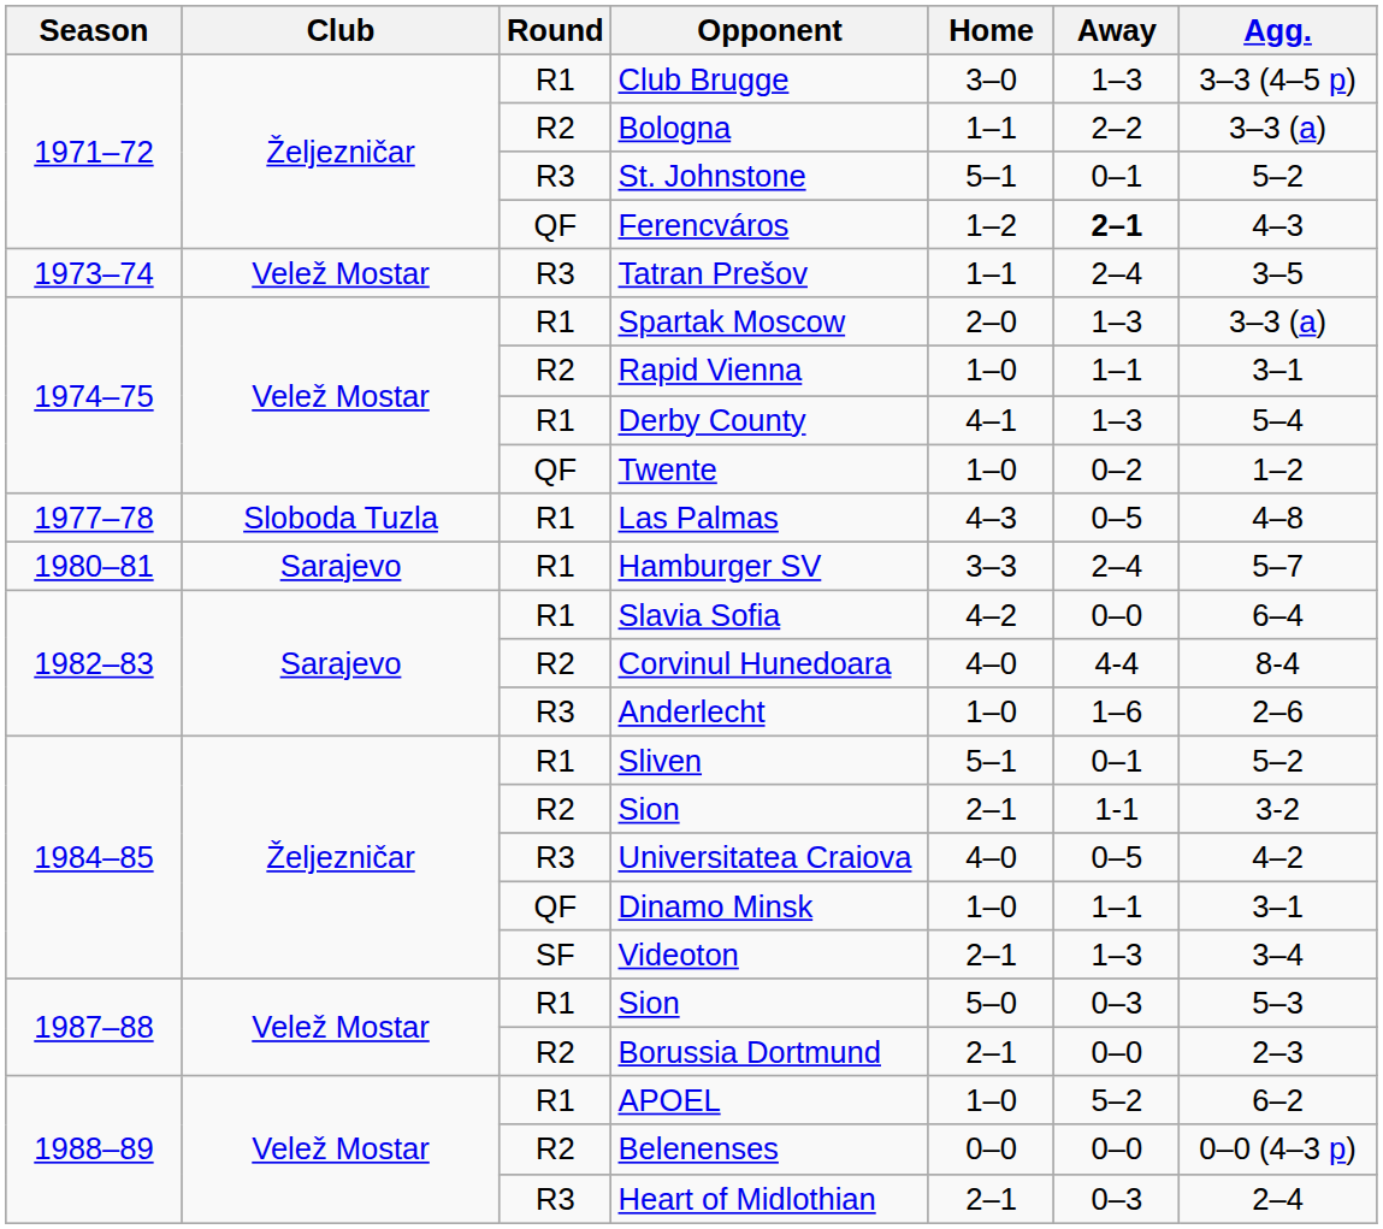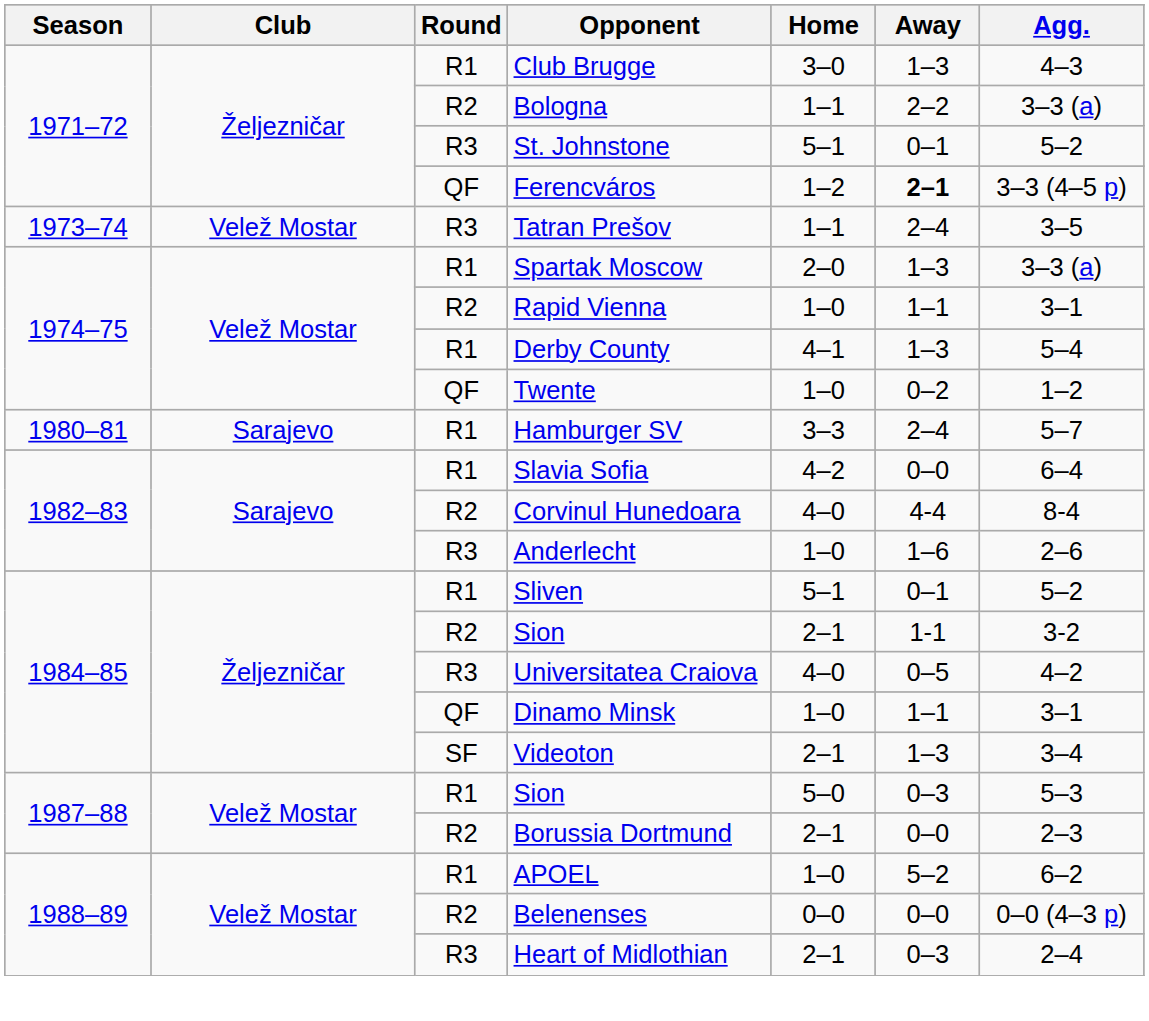Club Brugge | Agg.: 3–3 (4–5 p) -> 4–3
Ferencváros | Agg.: 4–3 -> 3–3 (4–5 p)
- row: 1977–78 | Sloboda Tuzla | R1 | Las Palmas | 4–3 | 0–5 | 4–8
